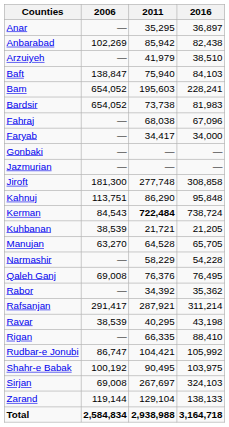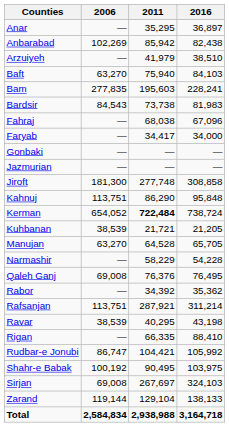Baft | 2006: 138,847 -> 63,270
Bam | 2006: 654,052 -> 277,835
Bardsir | 2006: 654,052 -> 84,543
Kerman | 2006: 84,543 -> 654,052
Rafsanjan | 2006: 291,417 -> 113,751
